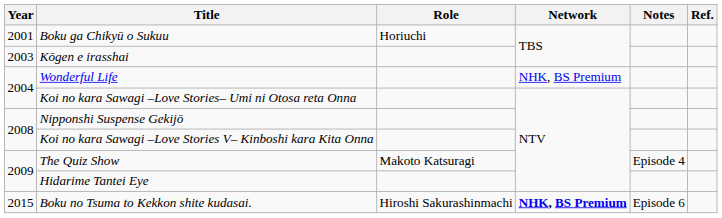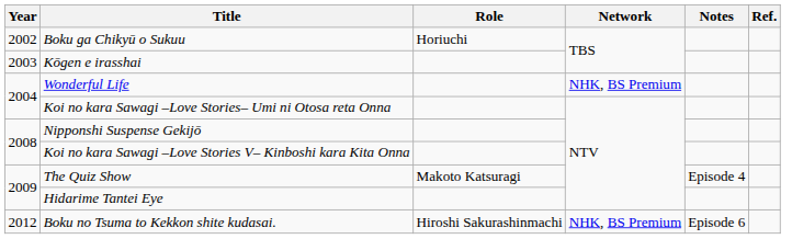Boku ga Chikyū o Sukuu | Year: 2001 -> 2002
Boku no Tsuma to Kekkon shite kudasai. | Year: 2015 -> 2012
Boku no Tsuma to Kekkon shite kudasai. | Network: bold -> normal
